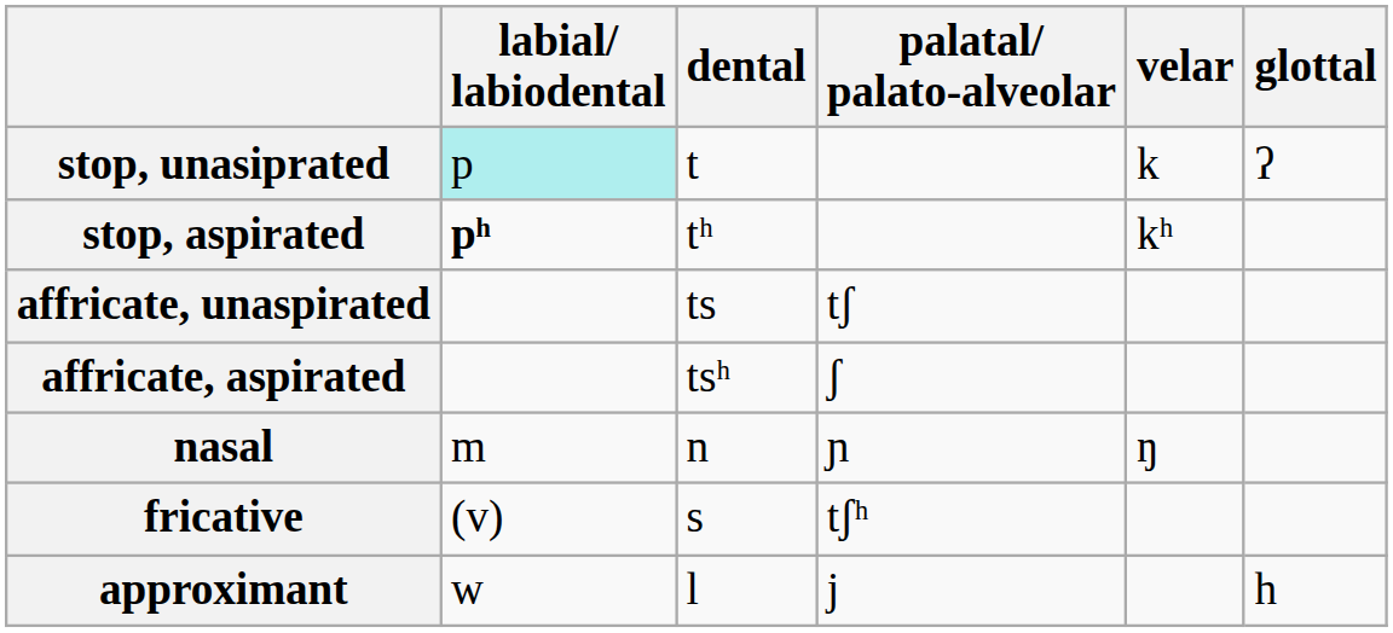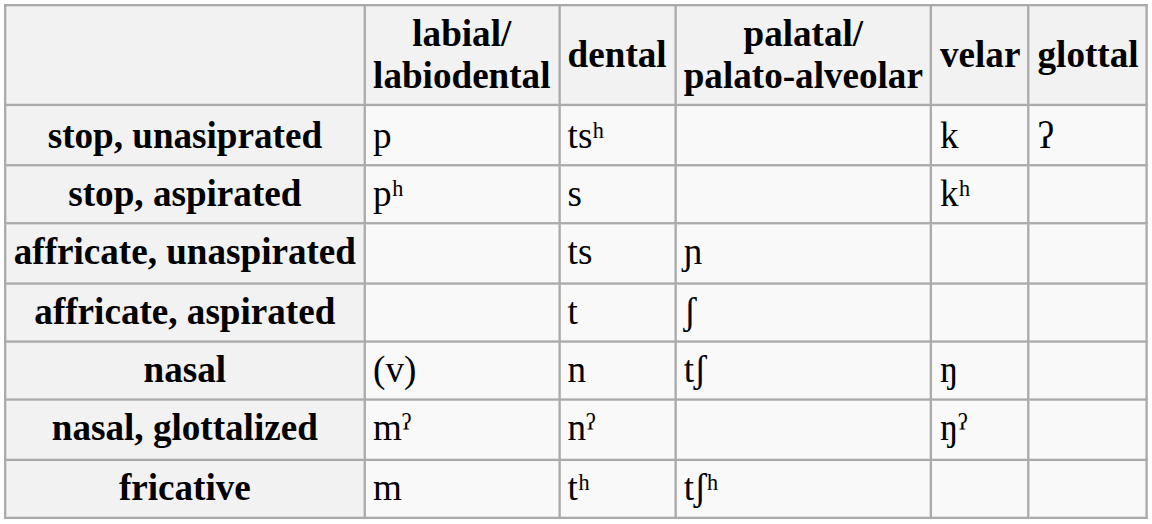stop, unasiprated | labial/ labiodental: paleturquoise background -> no background
stop, unasiprated | dental: t -> tsʰ
stop, aspirated | labial/ labiodental: bold -> normal
stop, aspirated | dental: tʰ -> s
affricate, unaspirated | palatal/ palato-alveolar: tʃ -> ɲ
affricate, aspirated | dental: tsʰ -> t
nasal | labial/ labiodental: m -> (v)
nasal | palatal/ palato-alveolar: ɲ -> tʃ
+ row: nasal, glottalized | mˀ | nˀ | ŋˀ
fricative | labial/ labiodental: (v) -> m
fricative | dental: s -> tʰ
- row: approximant | w | l | j | h
